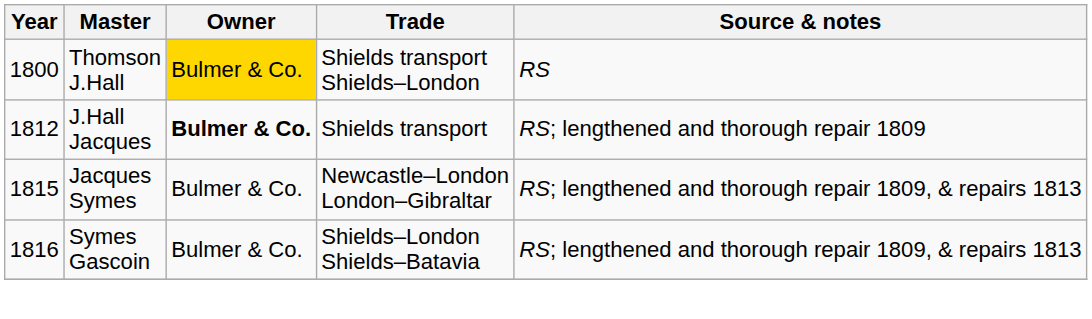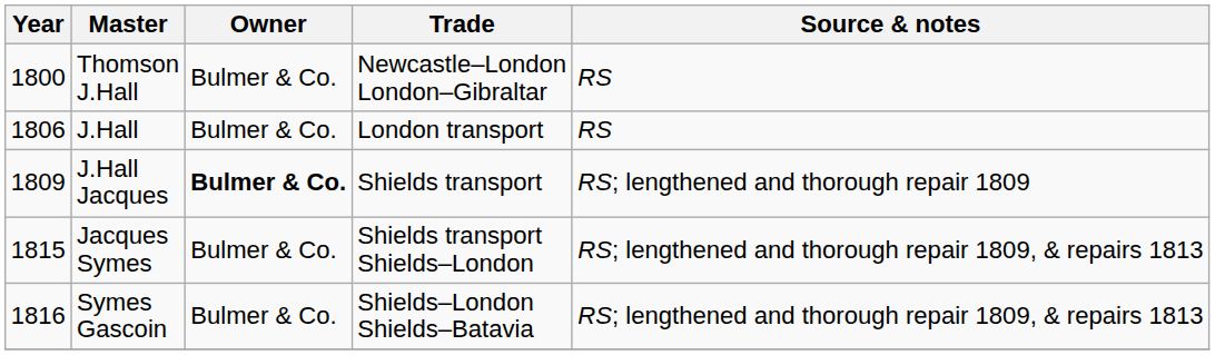Thomson J.Hall | Owner: gold background -> no background
Thomson J.Hall | Trade: Shields transport Shields–London -> Newcastle–London London–Gibraltar
+ row: 1806 | J.Hall | Bulmer & Co. | London transport | RS
J.Hall Jacques | Year: 1812 -> 1809
Jacques Symes | Trade: Newcastle–London London–Gibraltar -> Shields transport Shields–London
